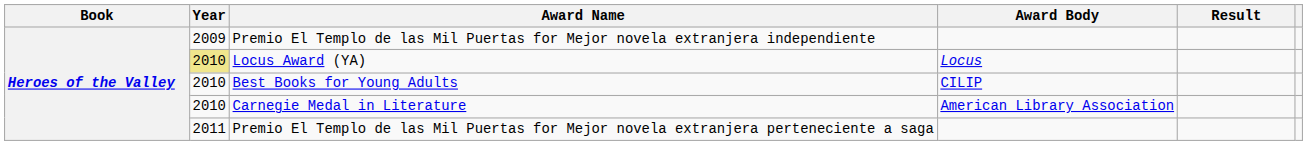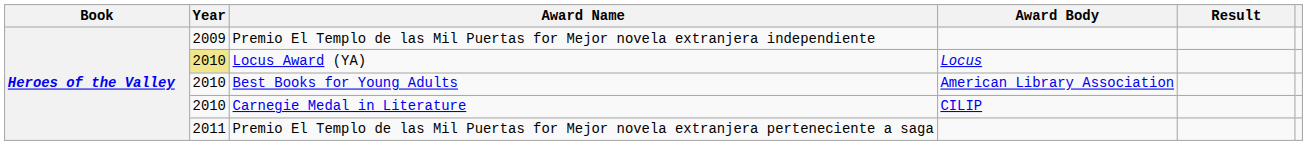Best Books for Young Adults | Award Body: CILIP -> American Library Association
Carnegie Medal in Literature | Award Body: American Library Association -> CILIP
